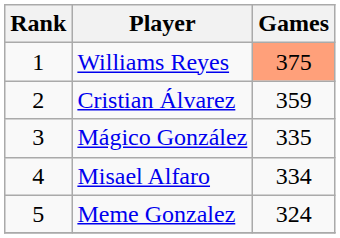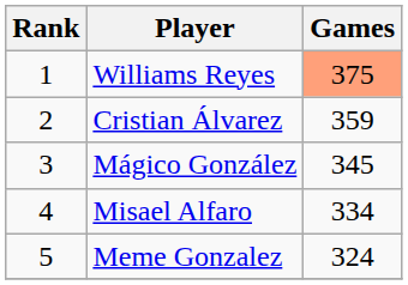Mágico González | Games: 335 -> 345
